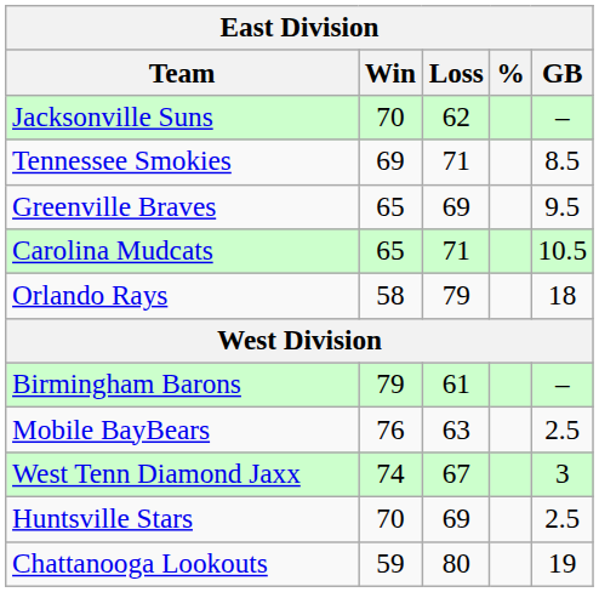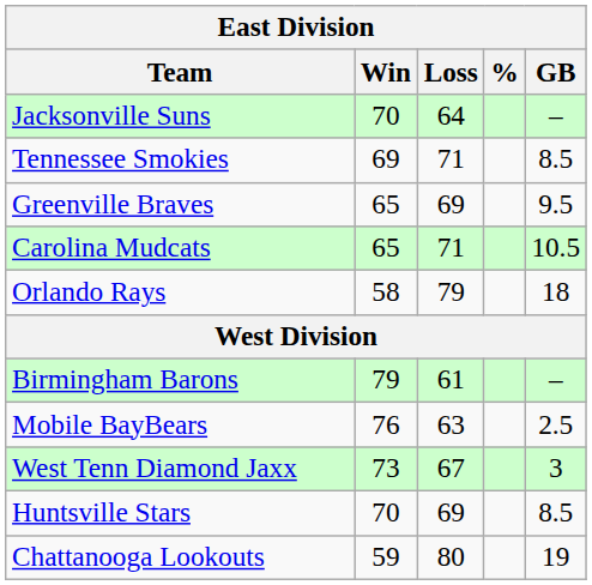Jacksonville Suns | Loss: 62 -> 64
West Tenn Diamond Jaxx | Win: 74 -> 73
Huntsville Stars | GB: 2.5 -> 8.5
